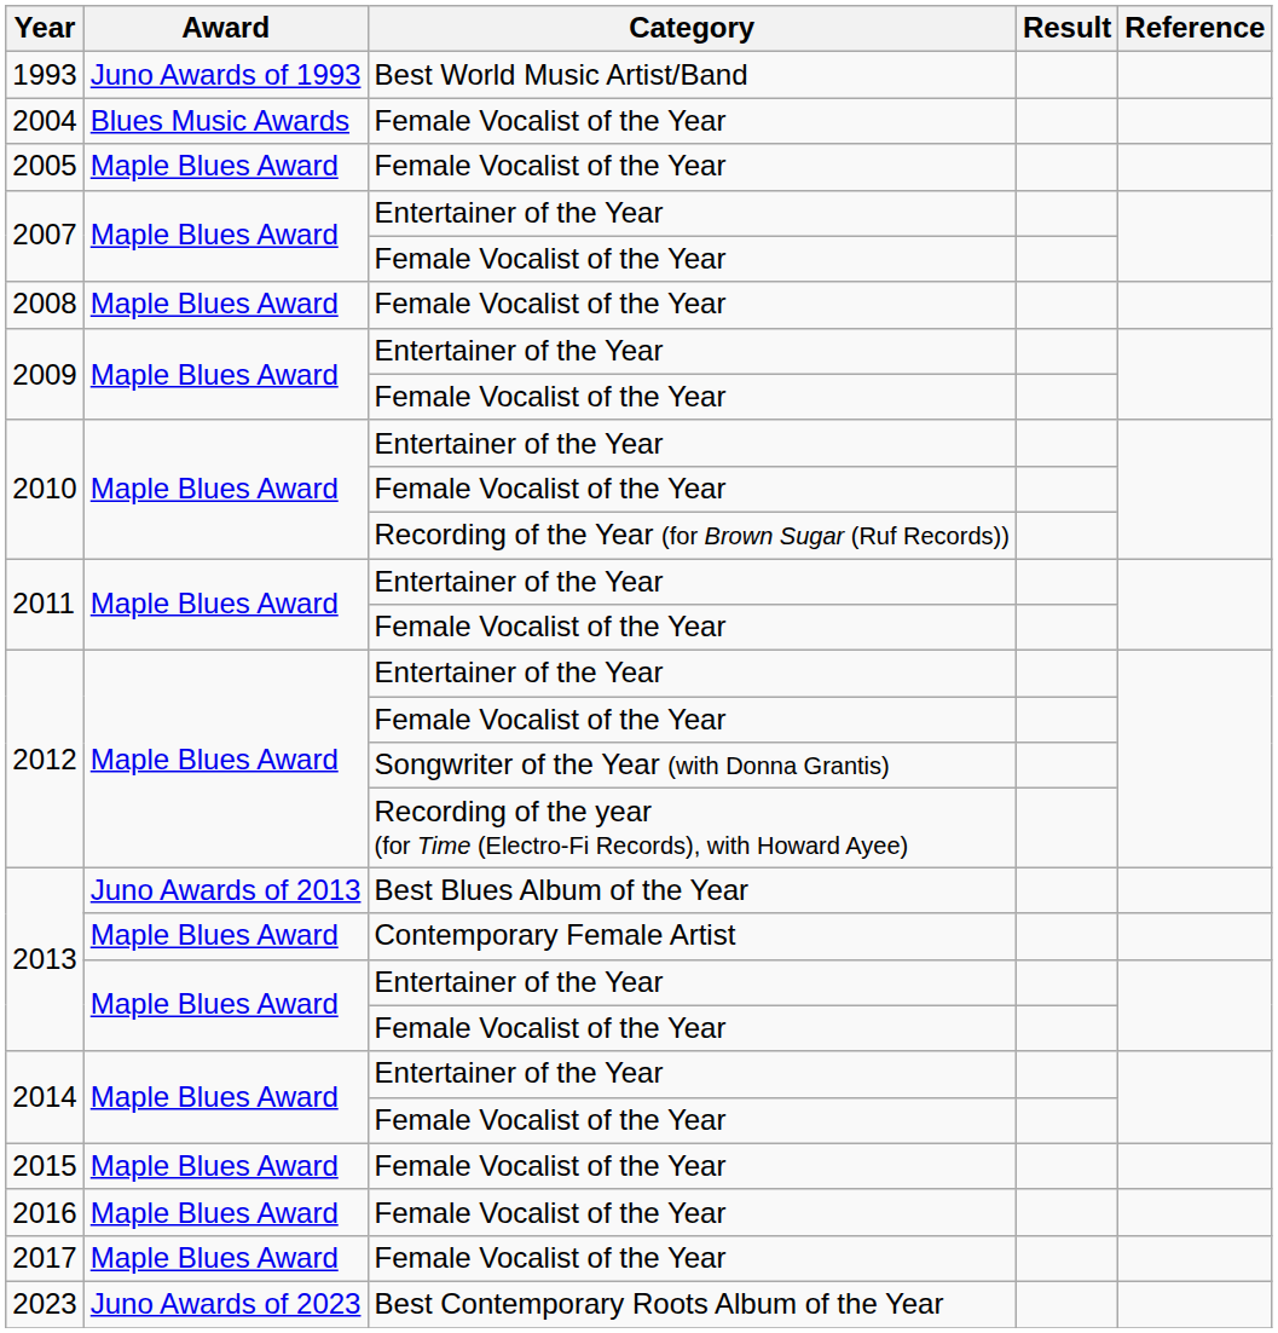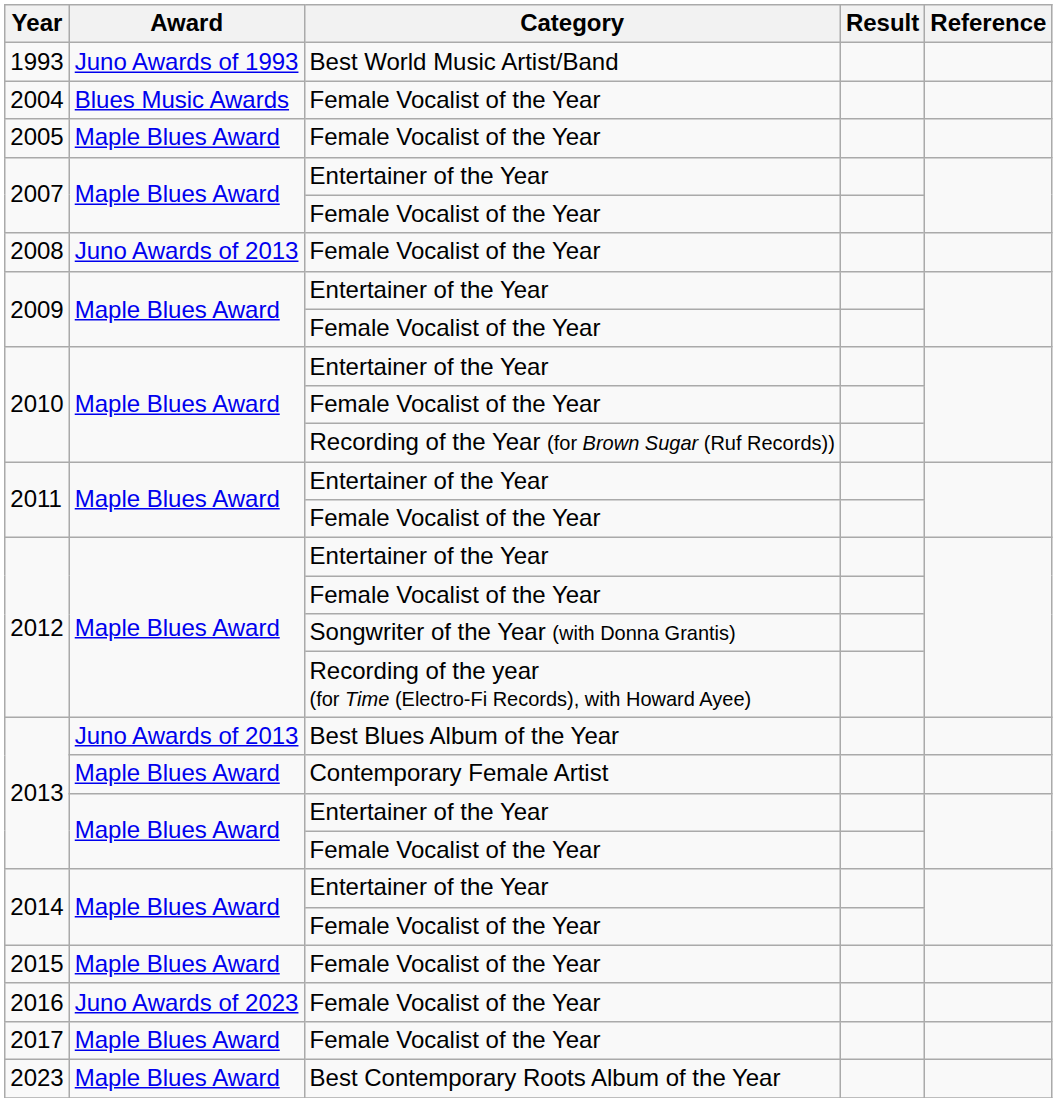2008 | Award: Maple Blues Award -> Juno Awards of 2013
2016 | Award: Maple Blues Award -> Juno Awards of 2023
2023 | Award: Juno Awards of 2023 -> Maple Blues Award
